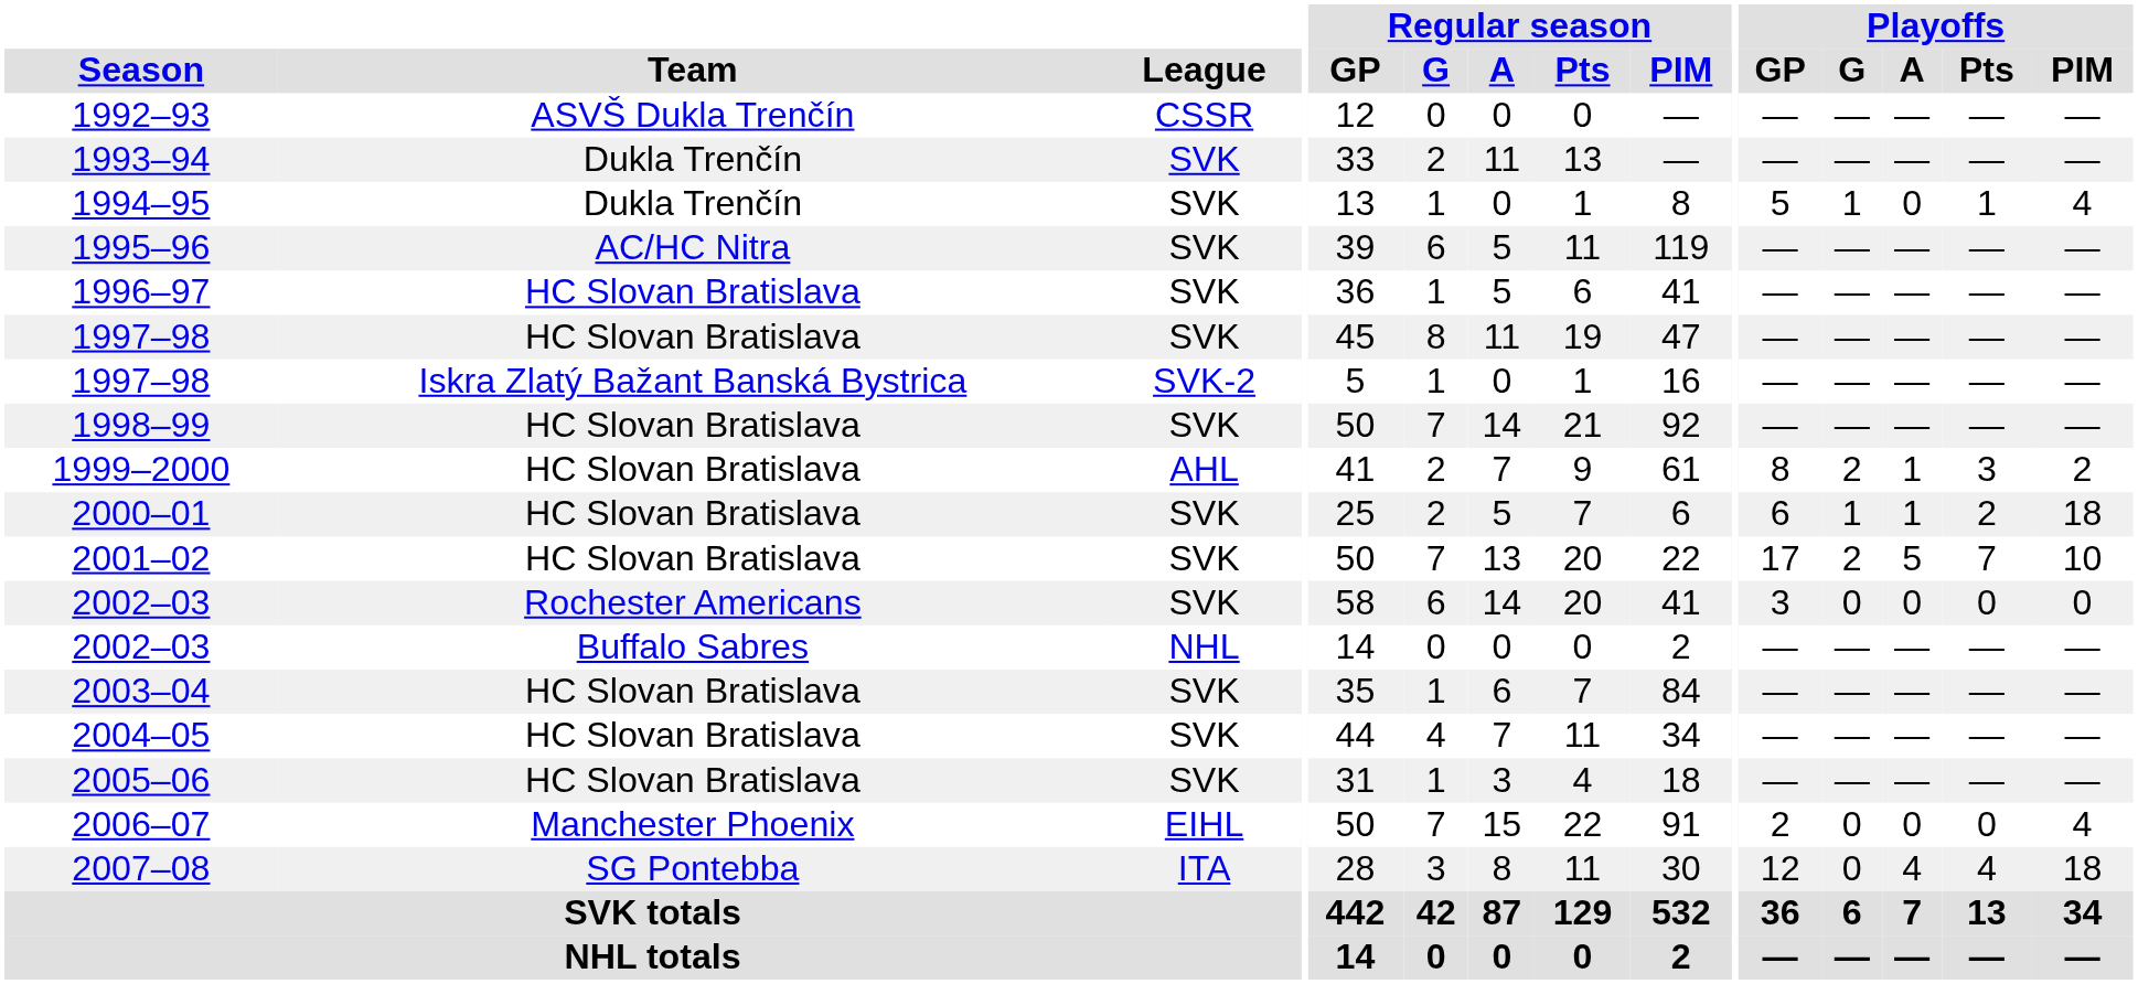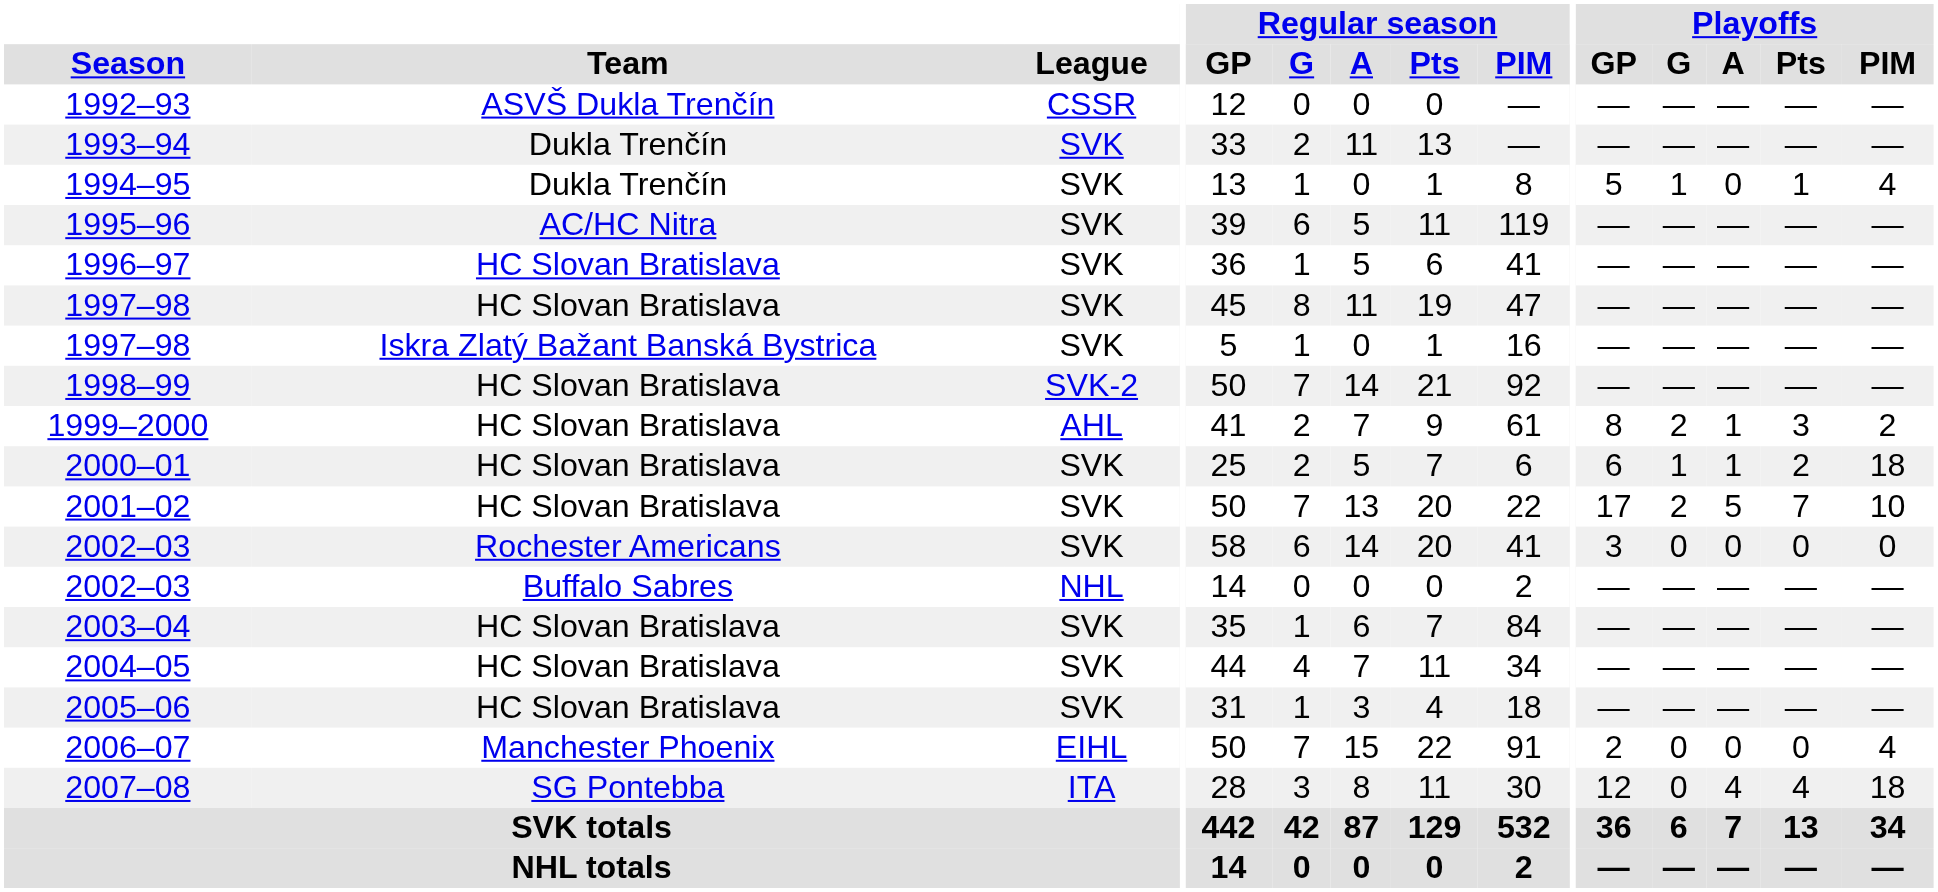1997–98 / Iskra Zlatý Bažant Banská Bystrica | League: SVK-2 -> SVK
1998–99 | League: SVK -> SVK-2
